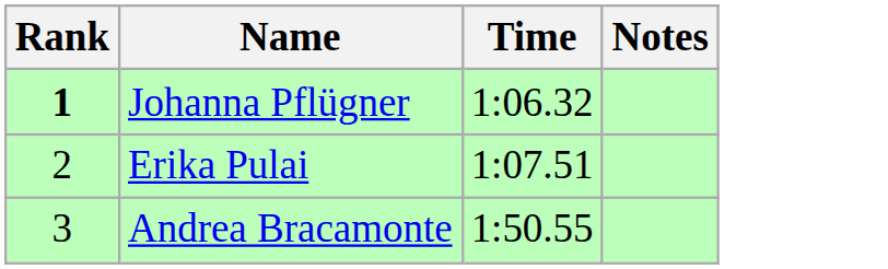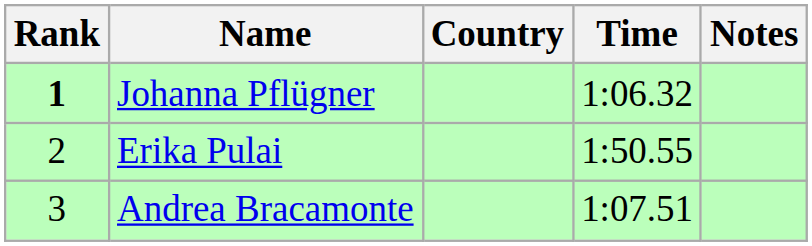+ column: Country
Erika Pulai | Time: 1:07.51 -> 1:50.55
Andrea Bracamonte | Time: 1:50.55 -> 1:07.51
